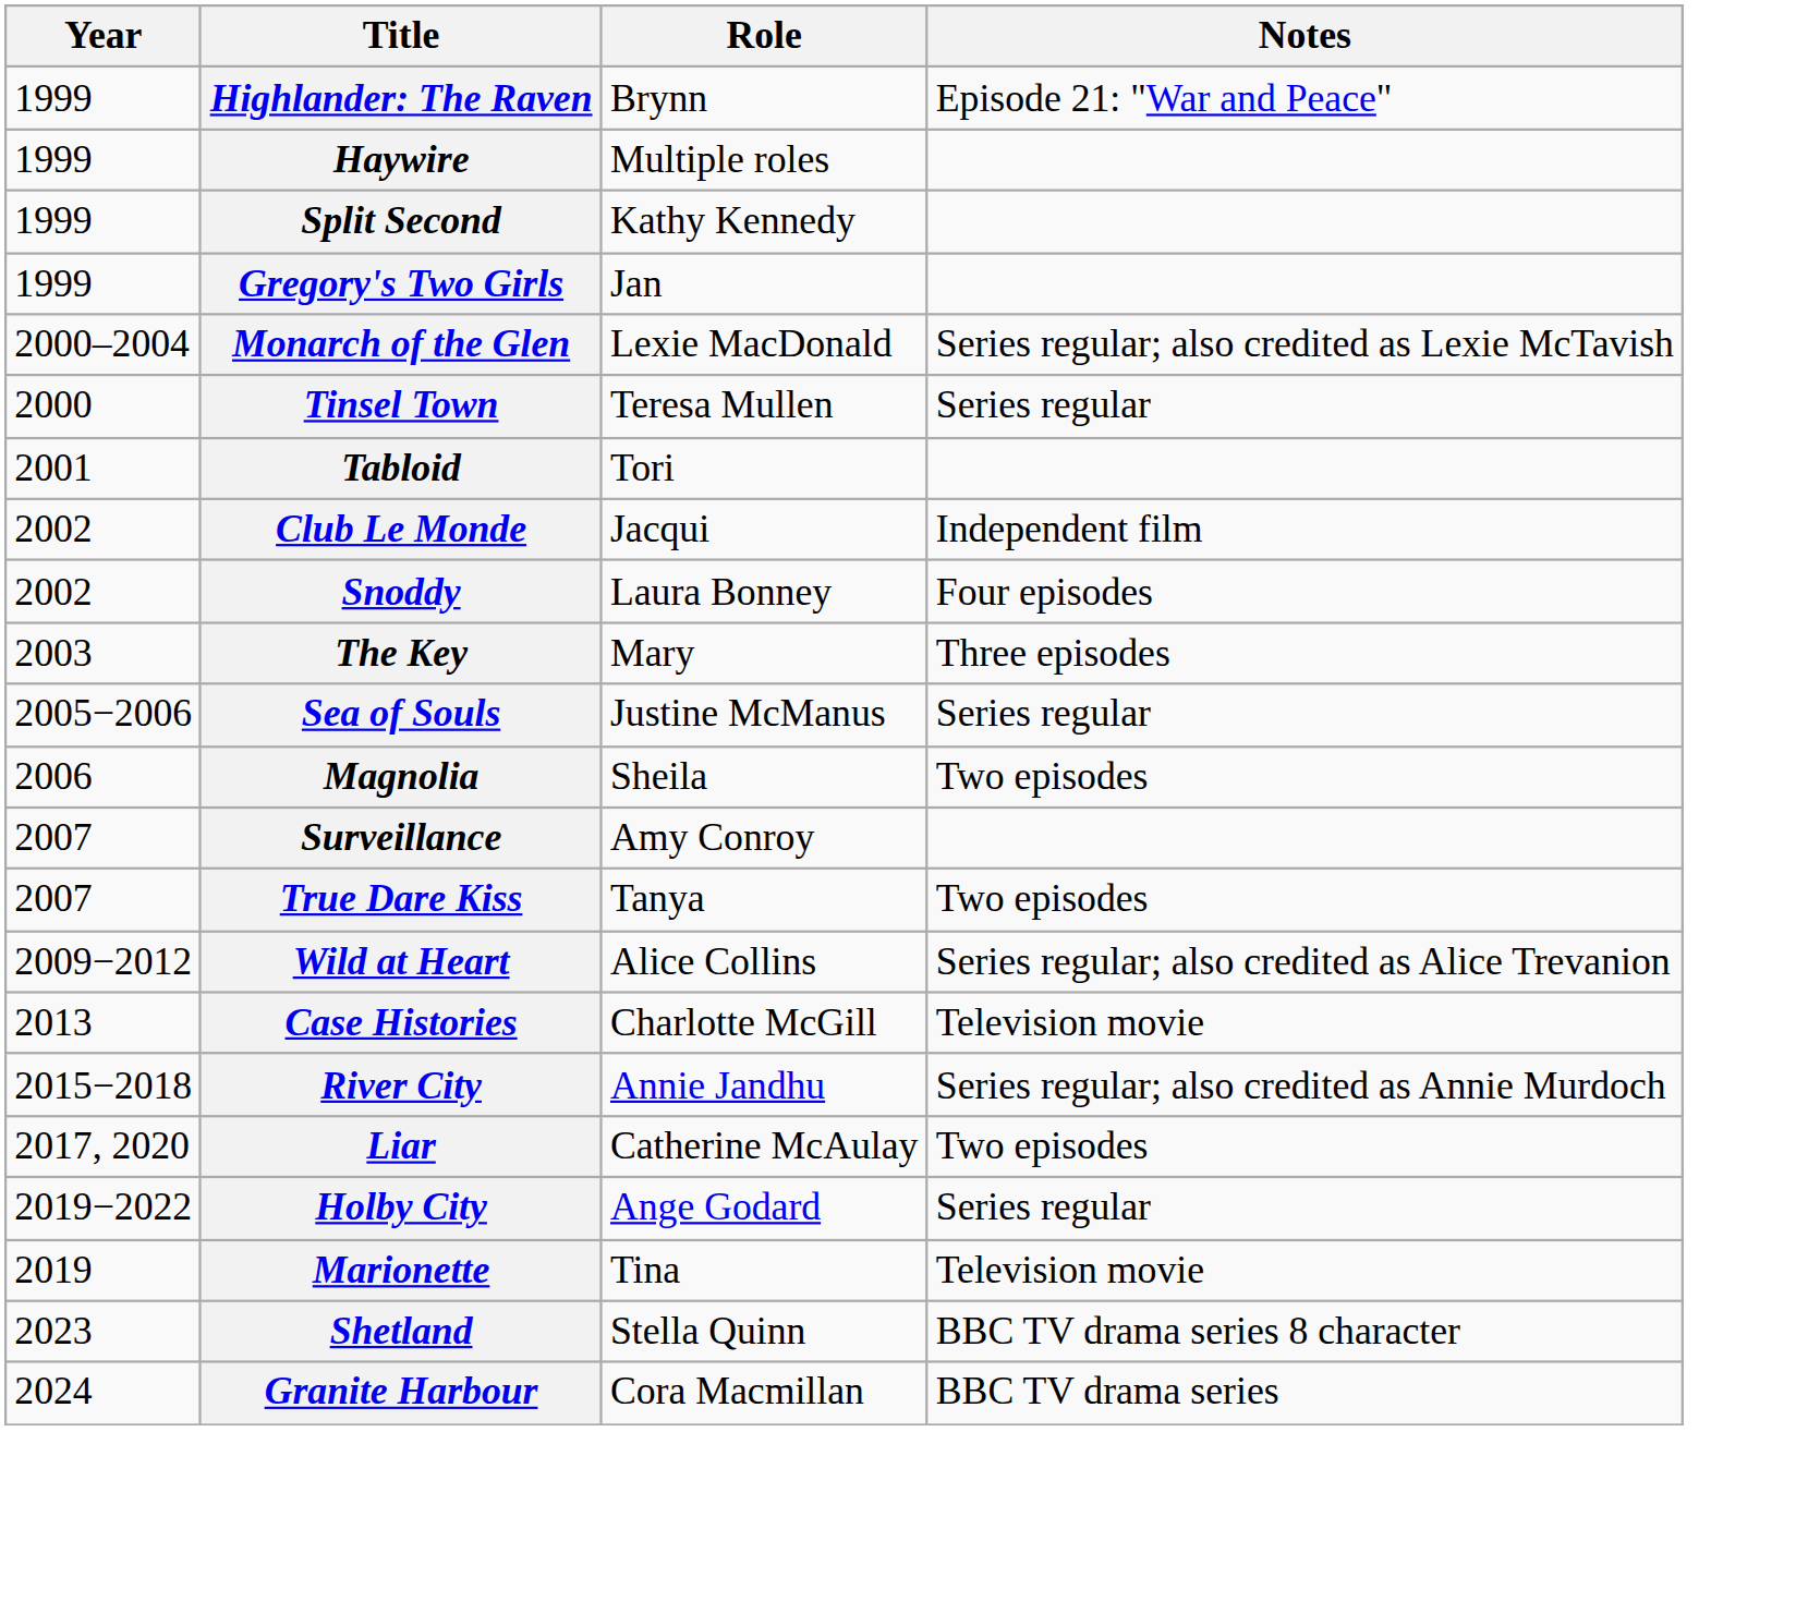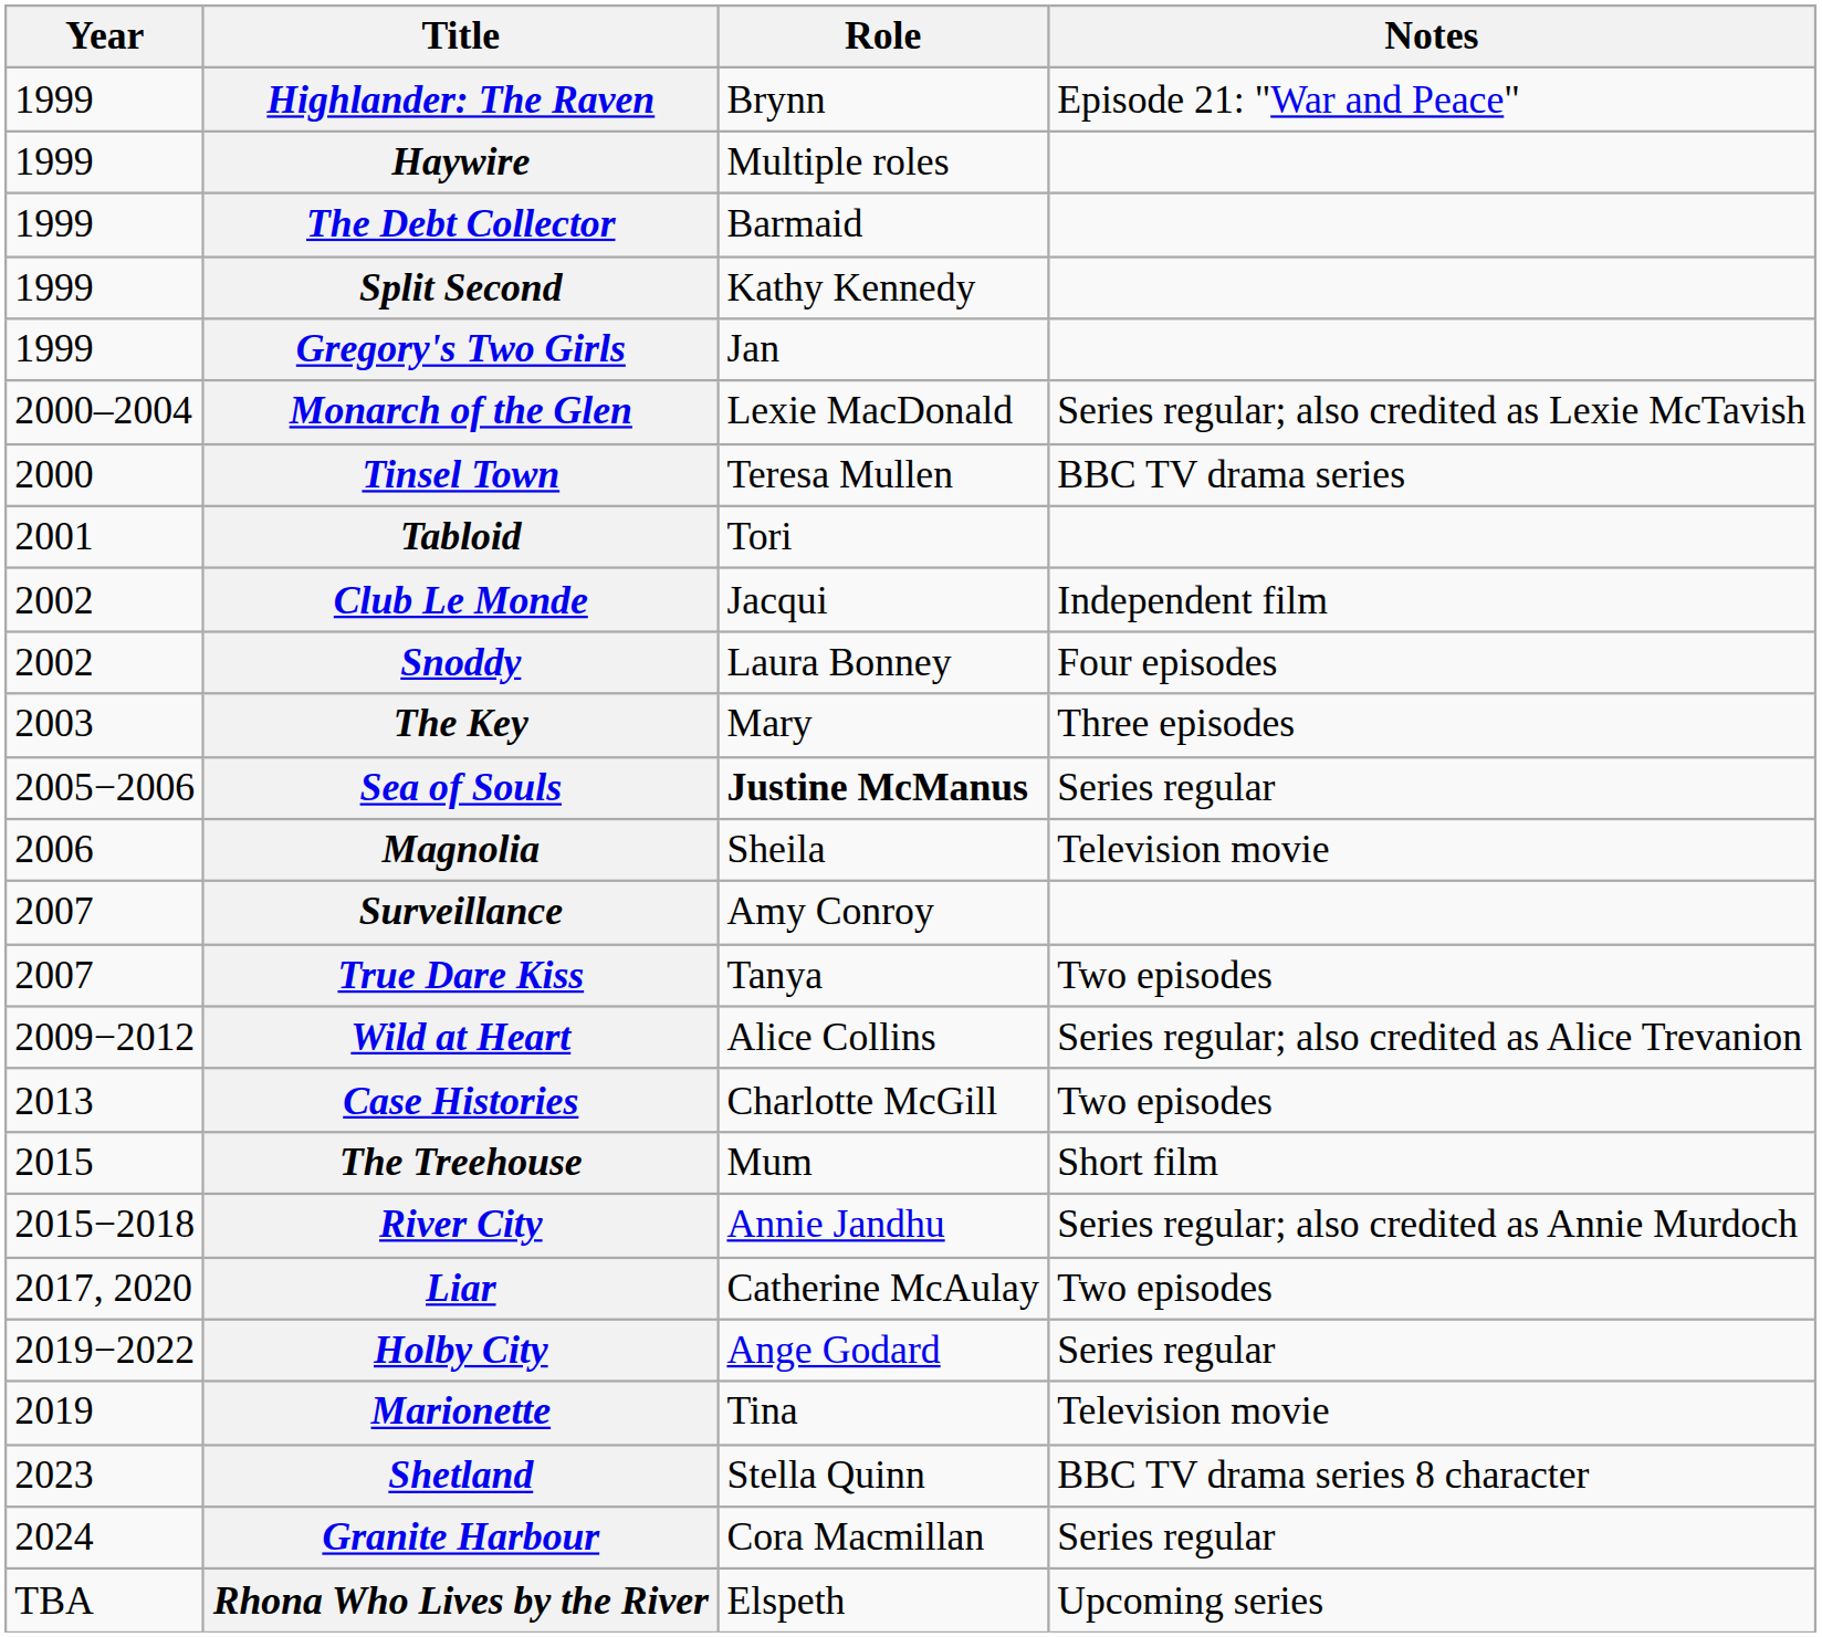+ row: 1999 | The Debt Collector | Barmaid
Tinsel Town | Notes: Series regular -> BBC TV drama series
Sea of Souls | Role: normal -> bold
Magnolia | Notes: Two episodes -> Television movie
Case Histories | Notes: Television movie -> Two episodes
+ row: 2015 | The Treehouse | Mum | Short film
Granite Harbour | Notes: BBC TV drama series -> Series regular
+ row: TBA | Rhona Who Lives by the River | Elspeth | Upcoming series
